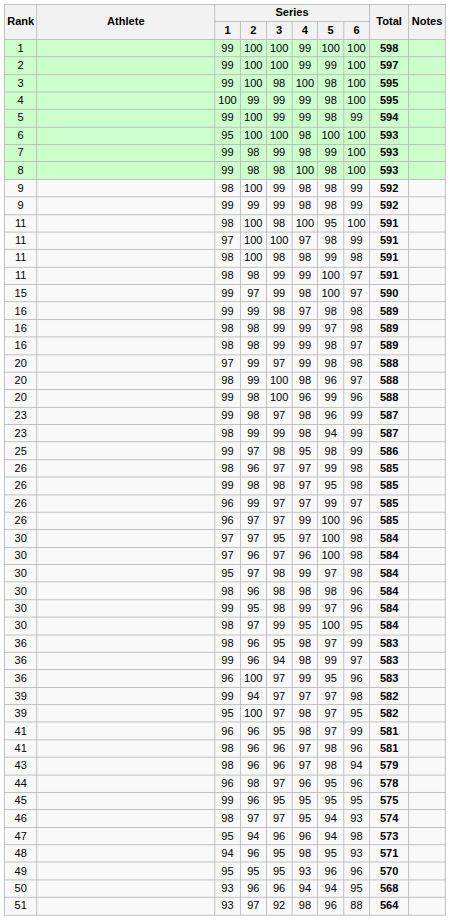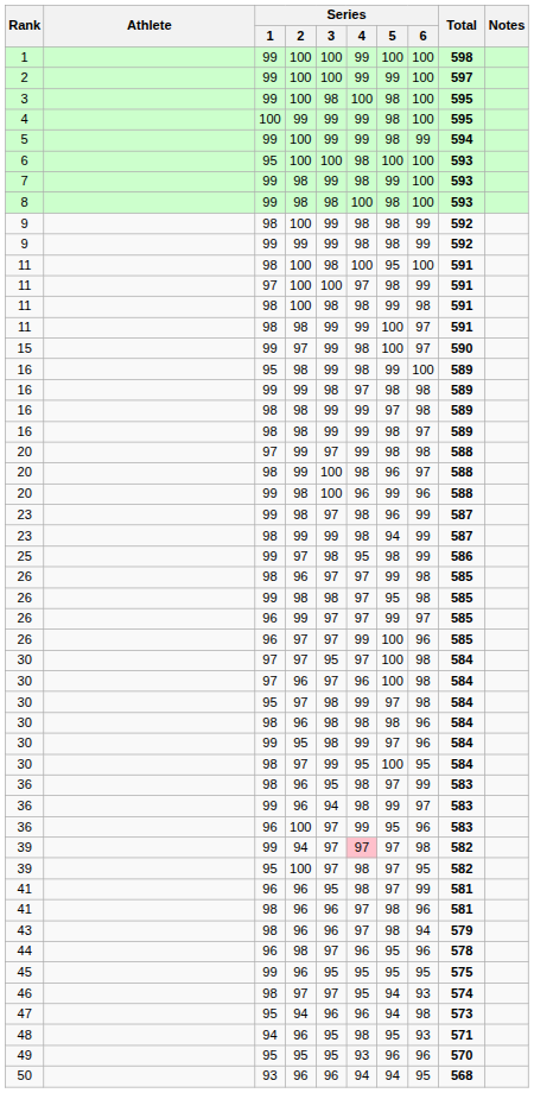+ row: 16 | 95 | 98 | 99 | 98 | 99 | 100 | 589
39 / 99 | Series / 4: no background -> pink background
- row: 51 | 93 | 97 | 92 | 98 | 96 | 88 | 564
